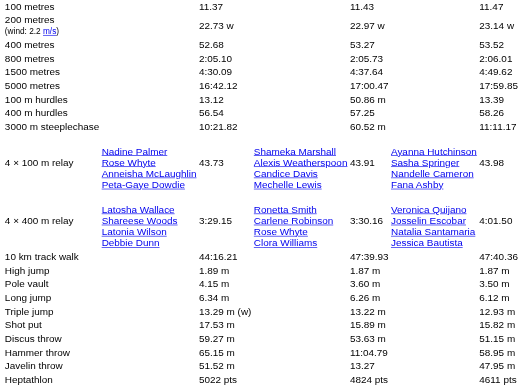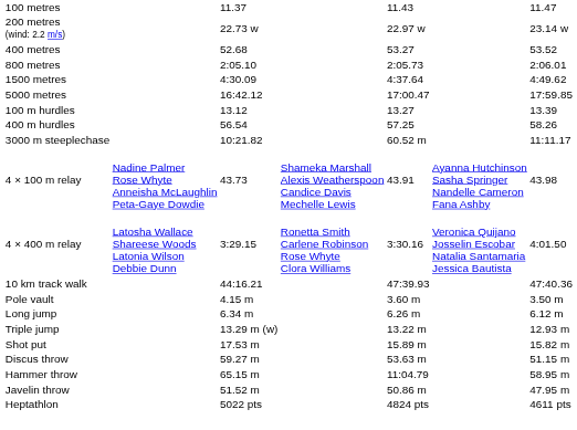100 m hurdles | column 5: 50.86 m -> 13.27
- row: High jump | 1.89 m | 1.87 m | 1.87 m
Javelin throw | column 5: 13.27 -> 50.86 m
